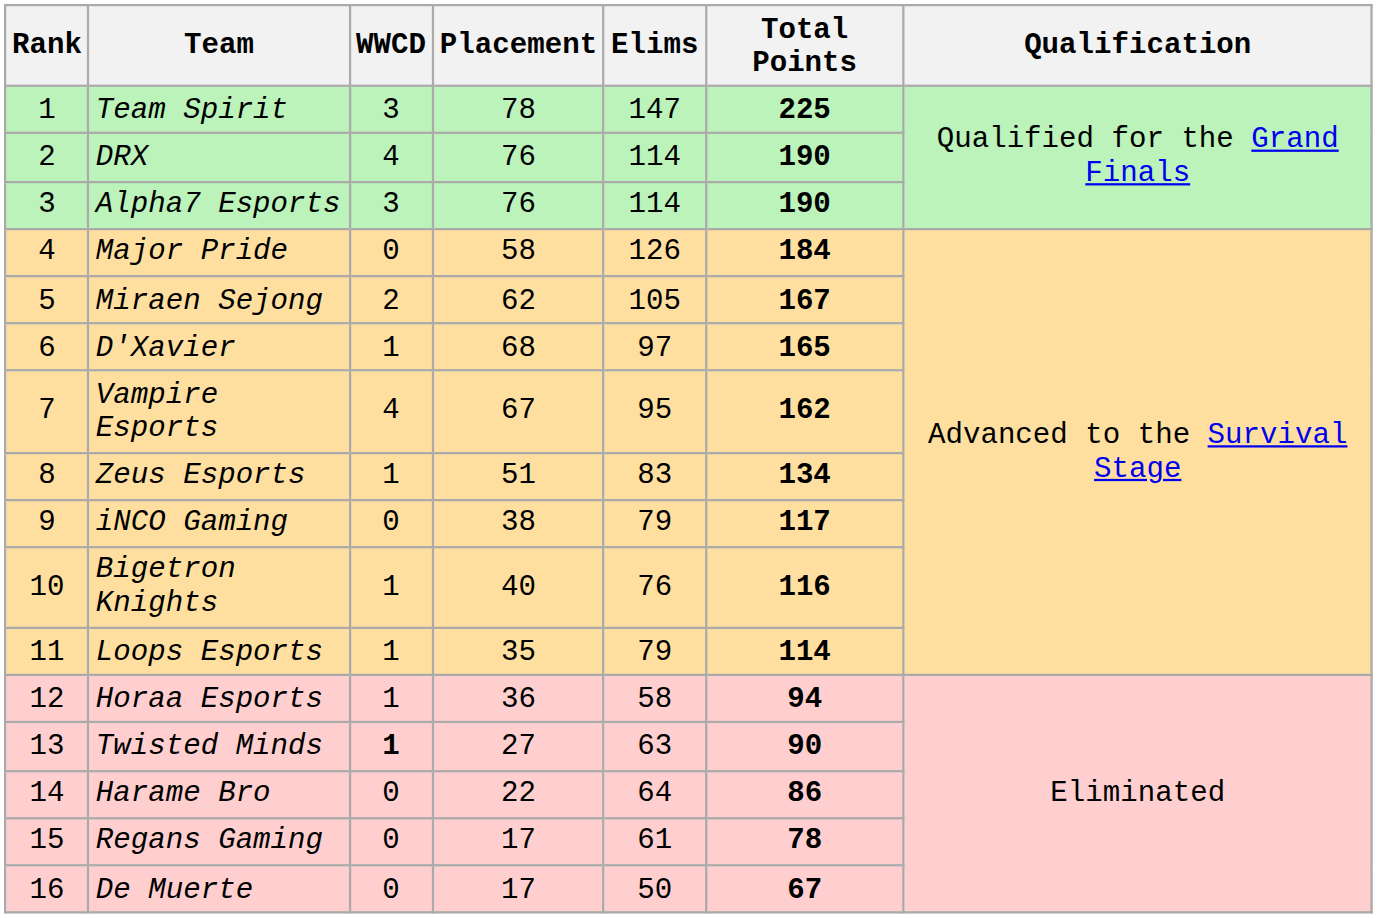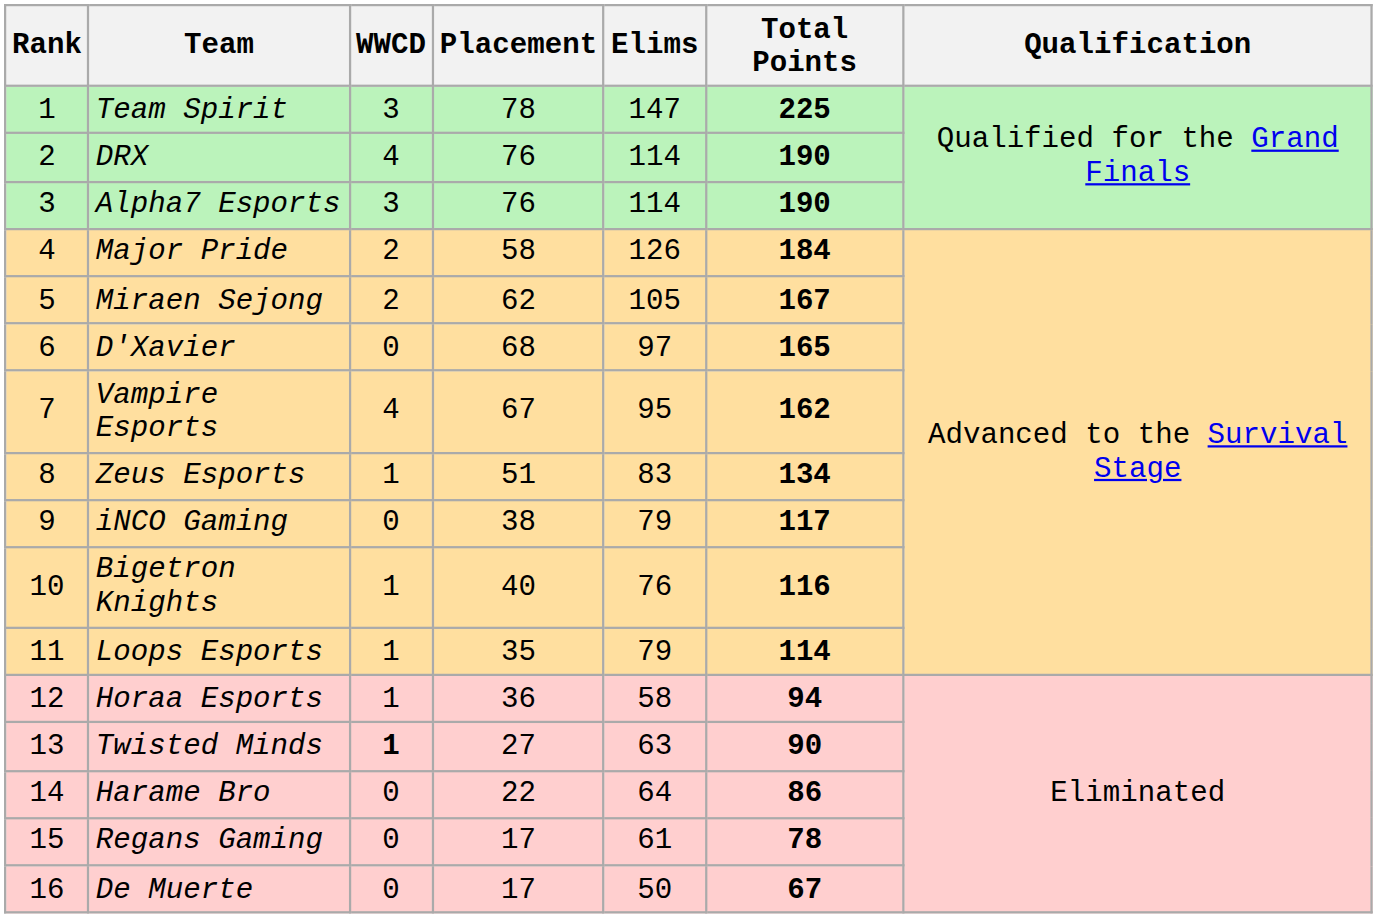Major Pride | WWCD: 0 -> 2
D'Xavier | WWCD: 1 -> 0
